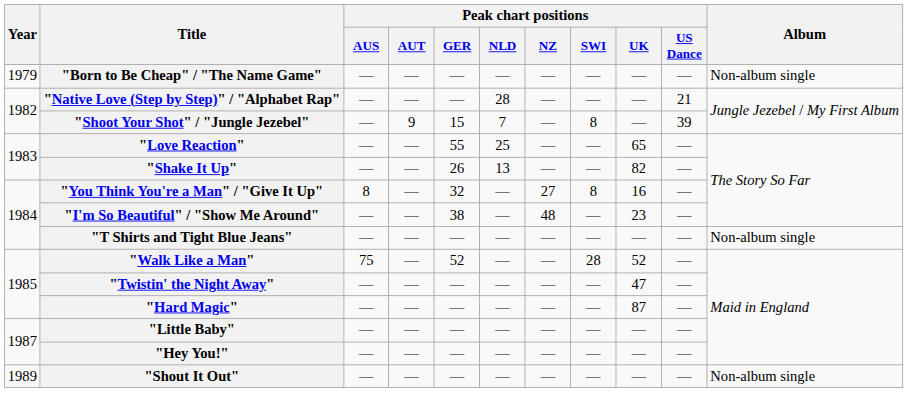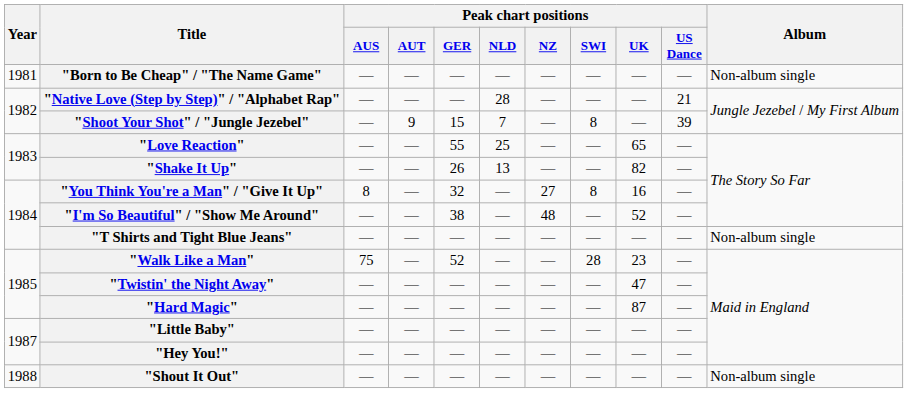"Born to Be Cheap" / "The Name Game" | Year: 1979 -> 1981
"I'm So Beautiful" / "Show Me Around" | Peak chart positions / UK: 23 -> 52
"Walk Like a Man" | Peak chart positions / UK: 52 -> 23
"Shout It Out" | Year: 1989 -> 1988
